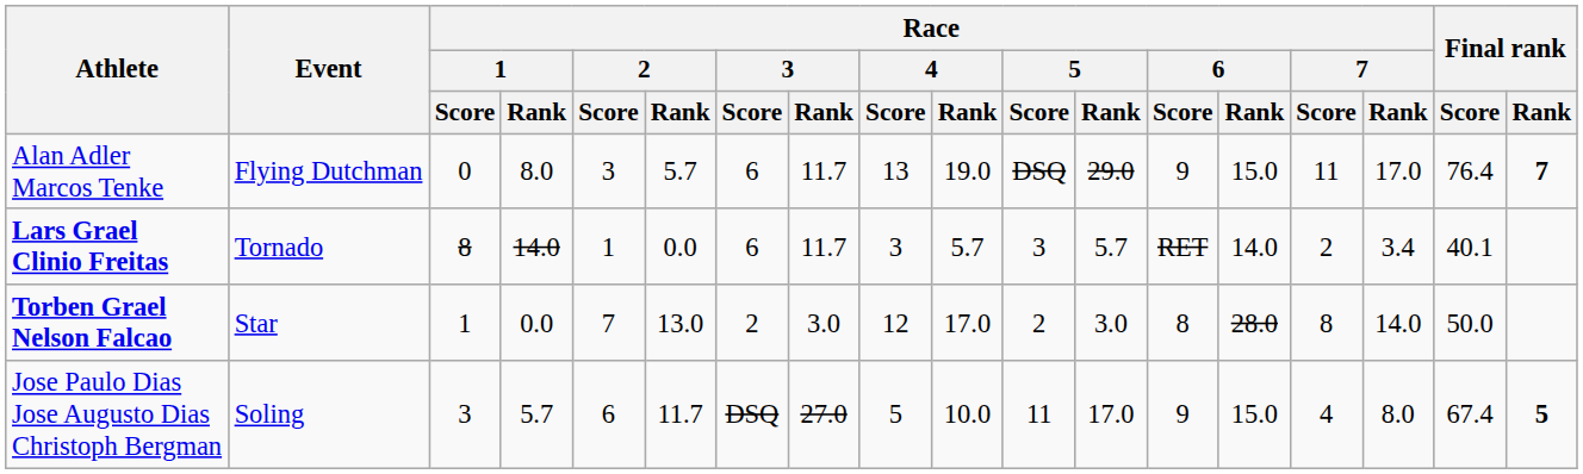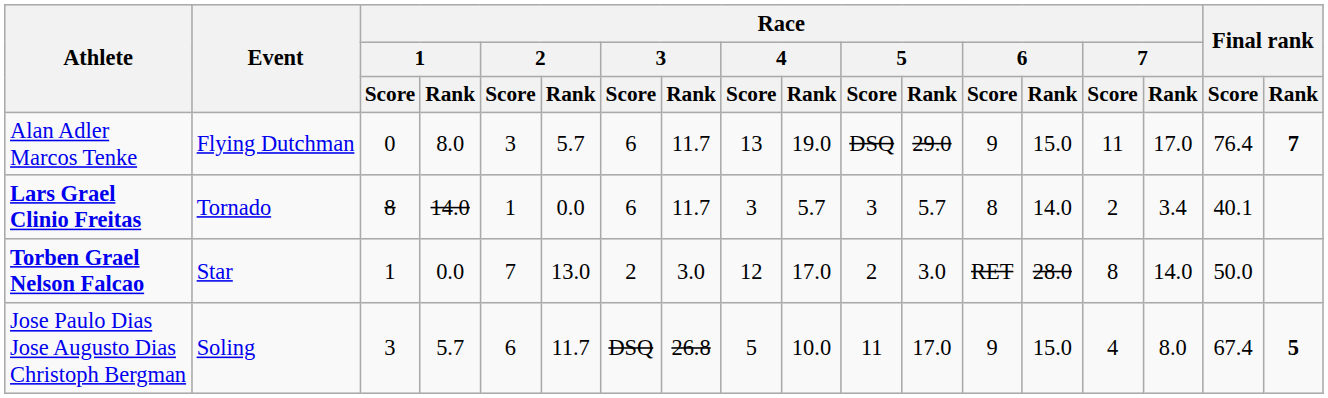Lars Grael Clinio Freitas | Race / 6 / Score: RET -> 8
Torben Grael Nelson Falcao | Race / 6 / Score: 8 -> RET
Jose Paulo Dias Jose Augusto Dias Christoph Bergman | Race / 3 / Rank: 27.0 -> 26.8
